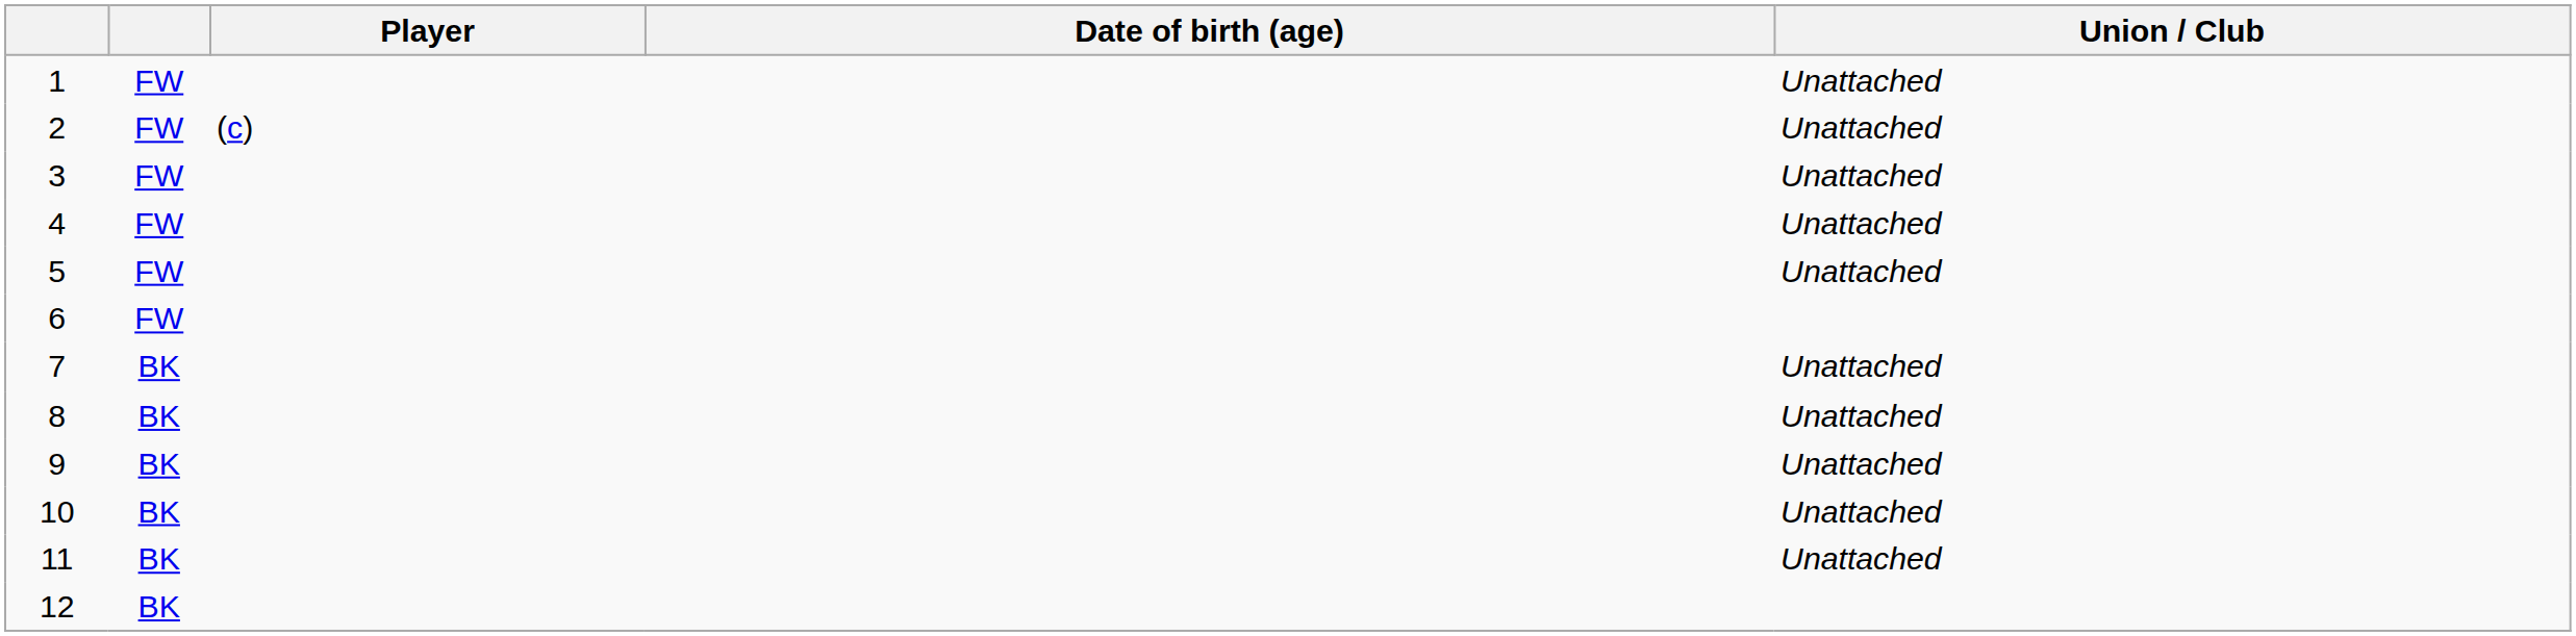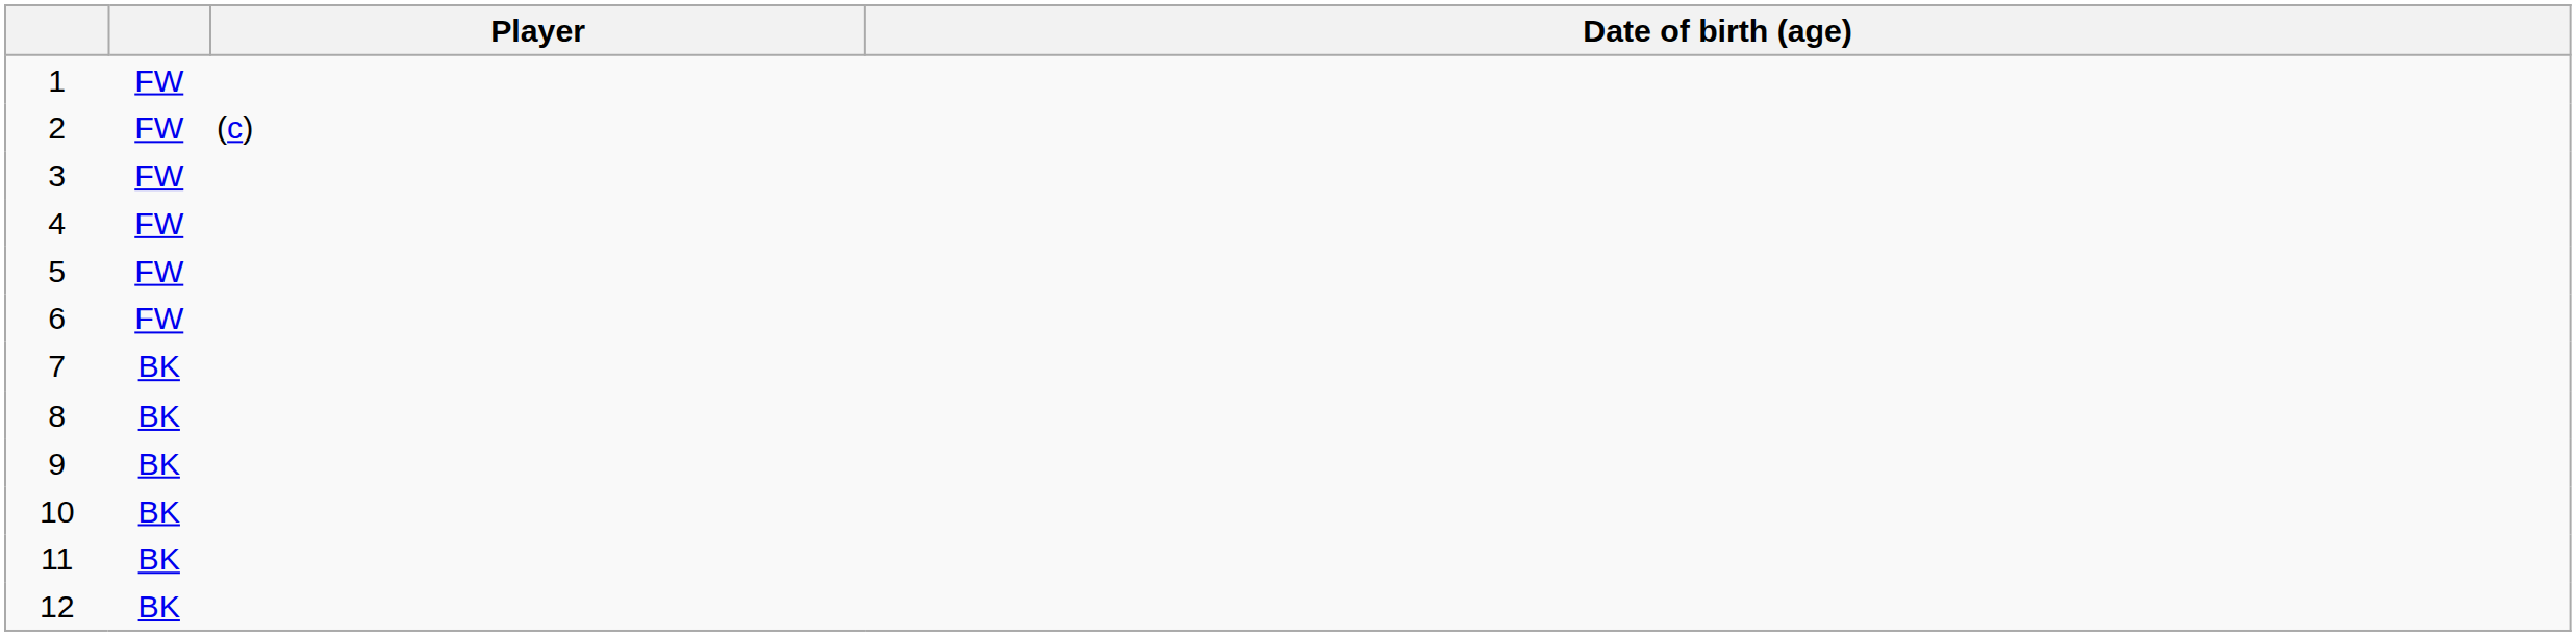- column: Union / Club | Unattached | Unattached | Unattached | Unattached | Unattached | Unattached | Unattached | Unattached | Unattached | Unattached
